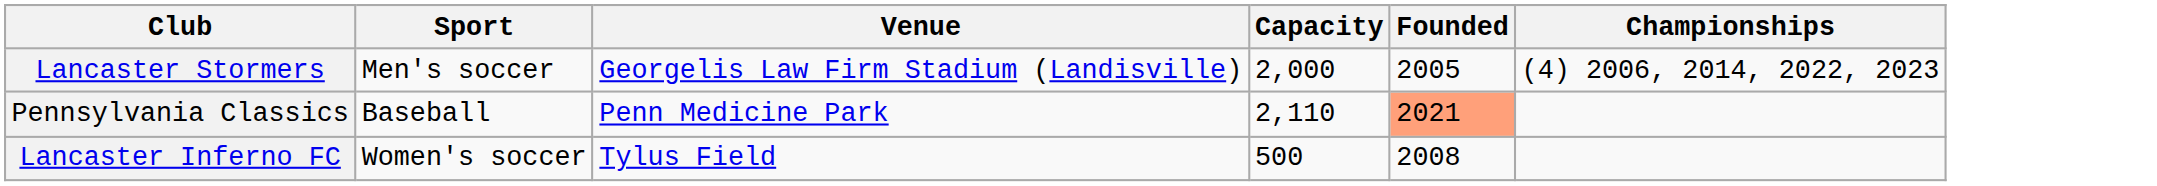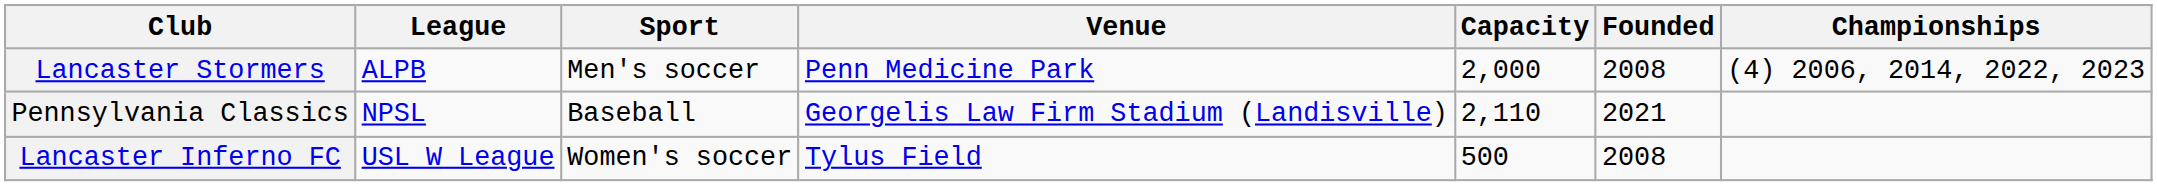+ column: League | ALPB | NPSL | USL W League
Lancaster Stormers | Venue: Georgelis Law Firm Stadium (Landisville) -> Penn Medicine Park
Lancaster Stormers | Founded: 2005 -> 2008
Pennsylvania Classics | Venue: Penn Medicine Park -> Georgelis Law Firm Stadium (Landisville)
Pennsylvania Classics | Founded: lightsalmon background -> no background
